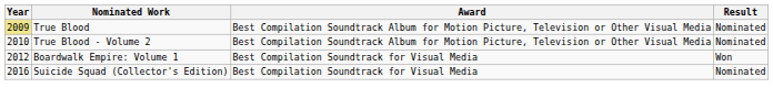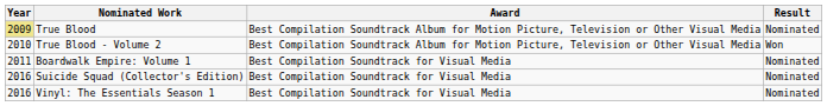True Blood - Volume 2 | Result: Nominated -> Won
Boardwalk Empire: Volume 1 | Year: 2012 -> 2011
Boardwalk Empire: Volume 1 | Result: Won -> Nominated
+ row: 2016 | Vinyl: The Essentials Season 1 | Best Compilation Soundtrack for Visual Media | Nominated
